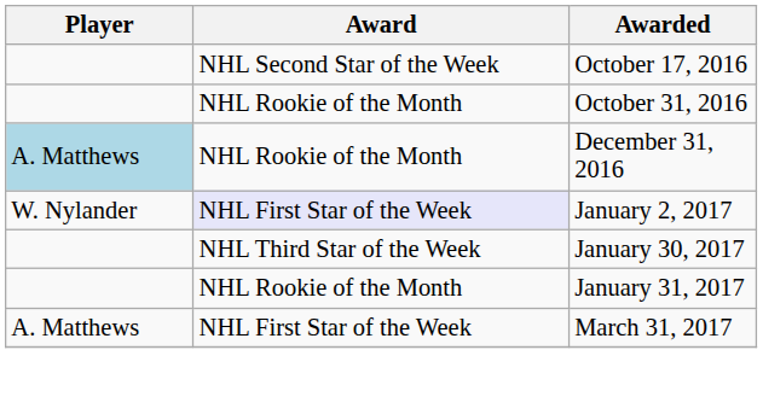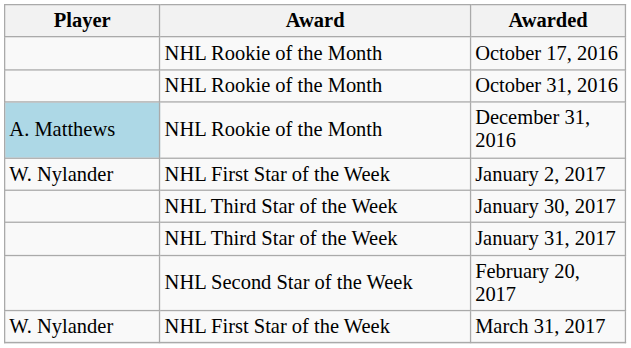October 17, 2016 | Award: NHL Second Star of the Week -> NHL Rookie of the Month
January 2, 2017 | Award: lavender background -> no background
January 31, 2017 | Award: NHL Rookie of the Month -> NHL Third Star of the Week
+ row: NHL Second Star of the Week | February 20, 2017
March 31, 2017 | Player: A. Matthews -> W. Nylander
